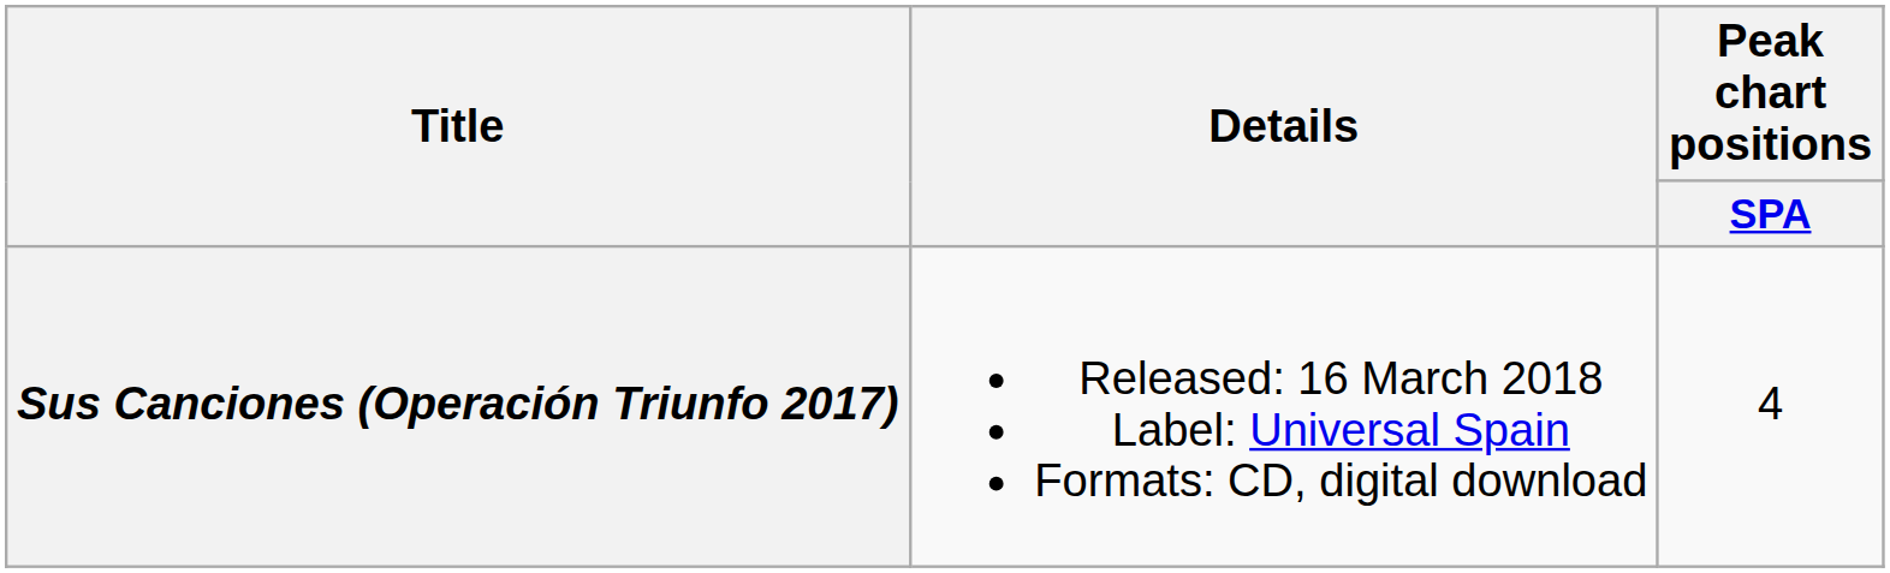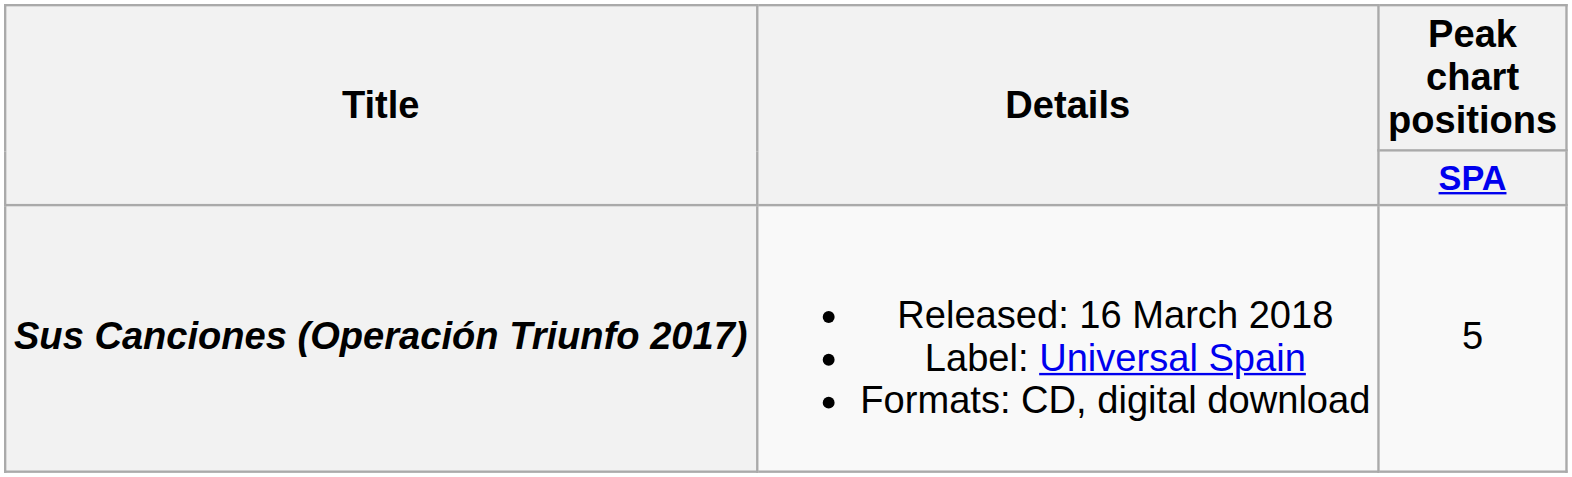Sus Canciones (Operación Triunfo 2017) | Peak chart positions / SPA: 4 -> 5
